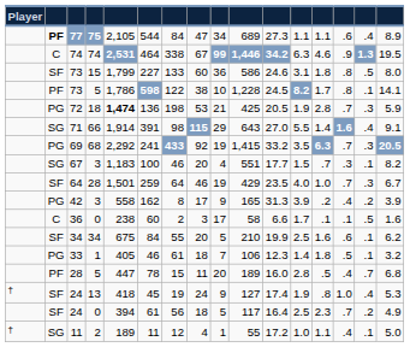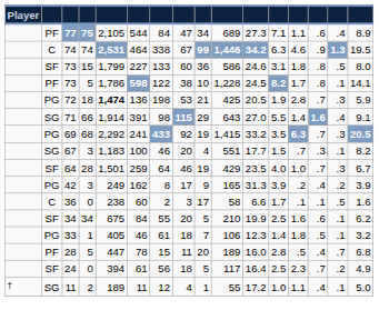77 | column 2: bold -> normal
77 | column 12: 1.1 -> 7.1
42 | column 5: 558 -> 249
- row: † | SF | 24 | 13 | 418 | 45 | 19 | 24 | 9 | 127 | 17.4 | 1.9 | .8 | 1.0 | .4 | 5.3
